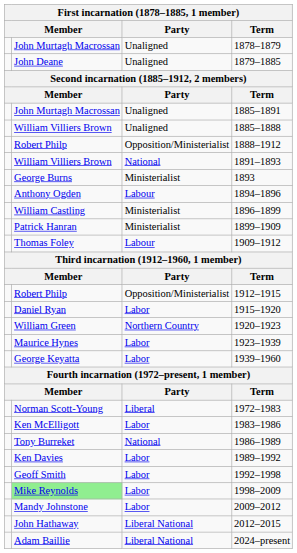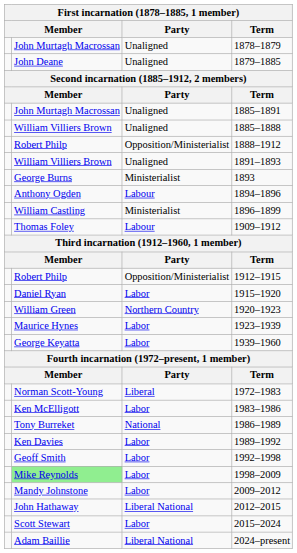1891–1893 | Party: National -> Unaligned
- row: Patrick Hanran | Ministerialist | 1899–1909
+ row: Scott Stewart | Labor | 2015–2024
